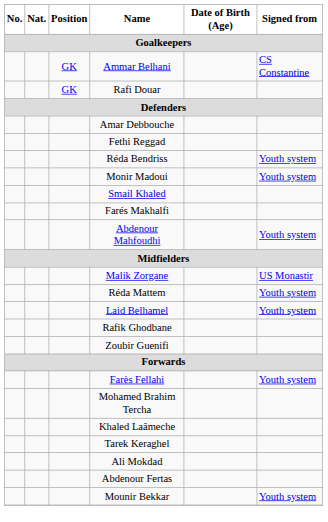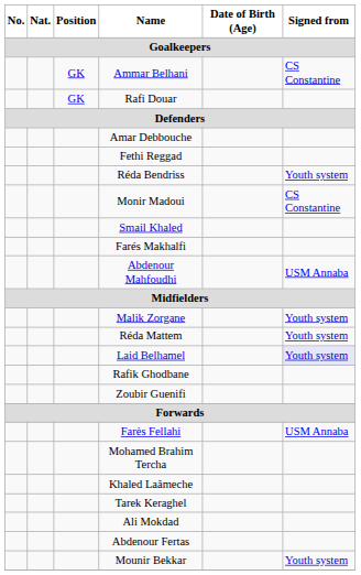Monir Madoui | Signed from: Youth system -> CS Constantine
Abdenour Mahfoudhi | Signed from: Youth system -> USM Annaba
Malik Zorgane | Signed from: US Monastir -> Youth system
Laid Belhamel | Signed from: no background -> lavender background
Farès Fellahi | Signed from: Youth system -> USM Annaba
